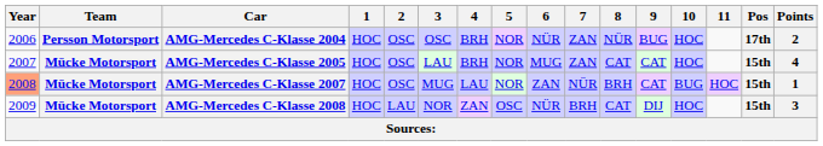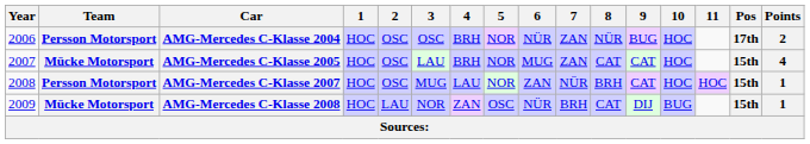AMG-Mercedes C-Klasse 2007 | Year: lightsalmon background -> no background
AMG-Mercedes C-Klasse 2007 | Team: Mücke Motorsport -> Persson Motorsport
AMG-Mercedes C-Klasse 2007 | 10: BUG -> HOC
AMG-Mercedes C-Klasse 2008 | 10: HOC -> BUG
AMG-Mercedes C-Klasse 2008 | Points: 3 -> 1
